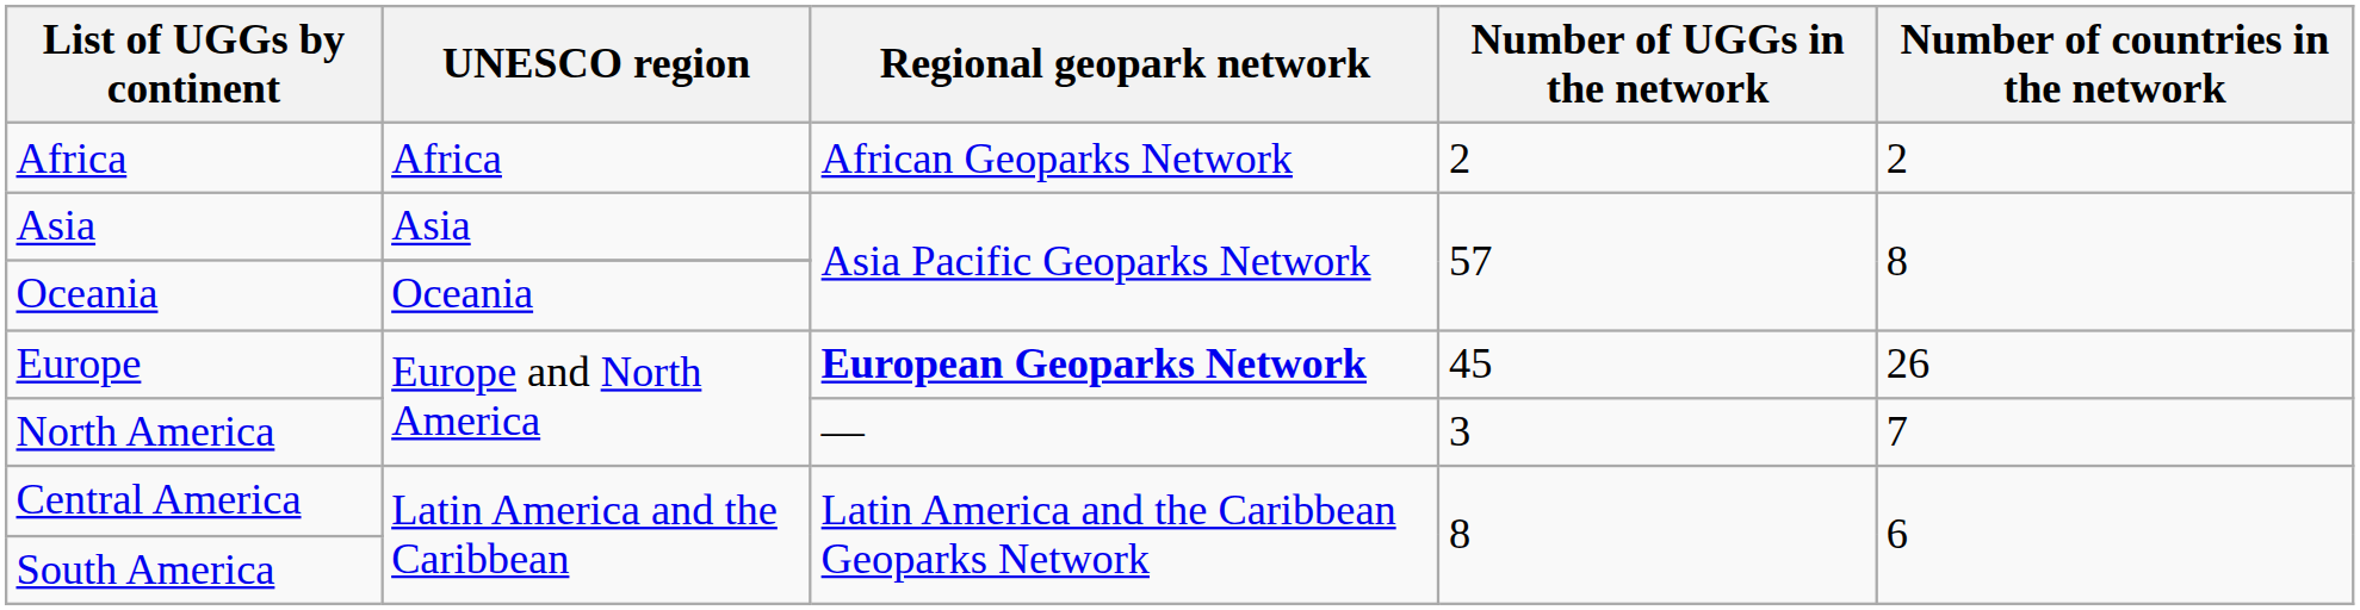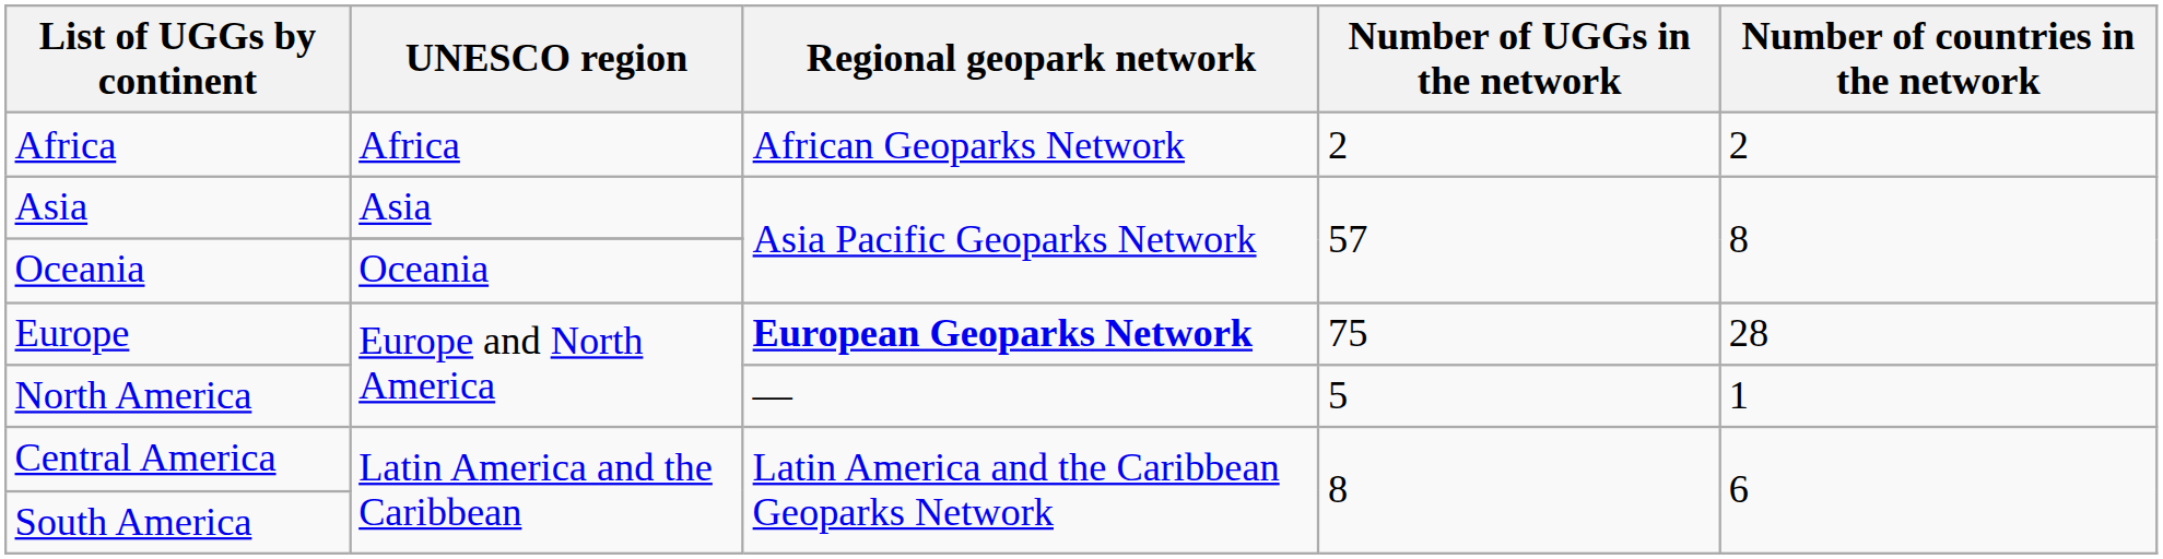Europe | Number of UGGs in the network: 45 -> 75
Europe | Number of countries in the network: 26 -> 28
North America | Number of UGGs in the network: 3 -> 5
North America | Number of countries in the network: 7 -> 1
